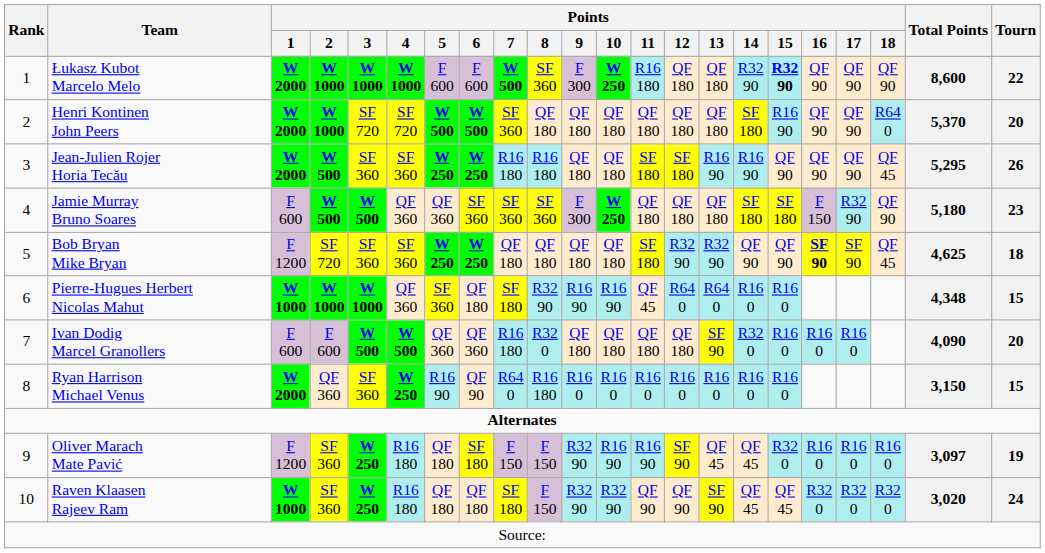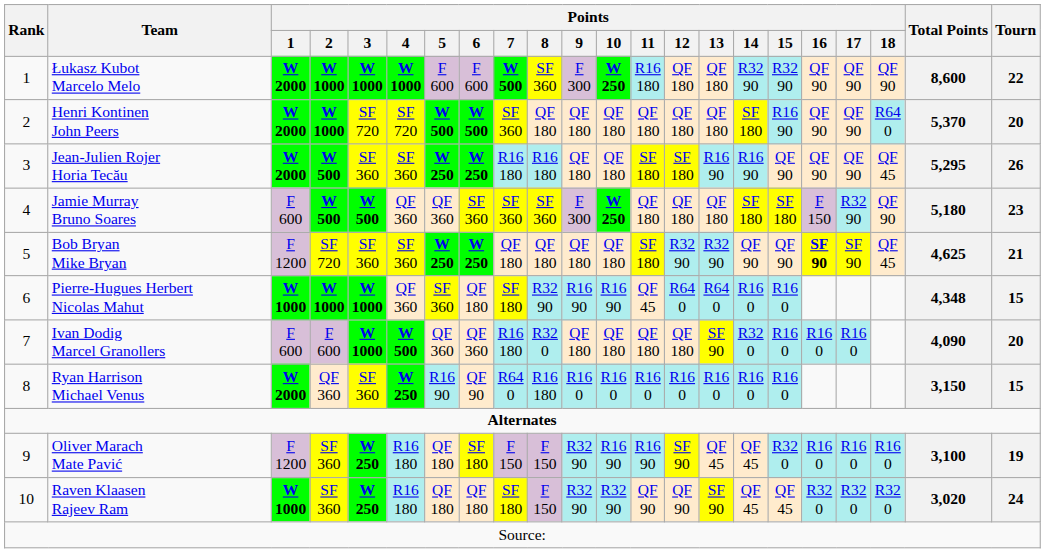Łukasz Kubot Marcelo Melo | Points / 15: bold -> normal
Bob Bryan Mike Bryan | Tourn: 18 -> 21
Ivan Dodig Marcel Granollers | Points / 3: W 500 -> W 1000
Oliver Marach Mate Pavić | Total Points: 3,097 -> 3,100
